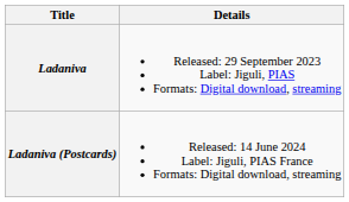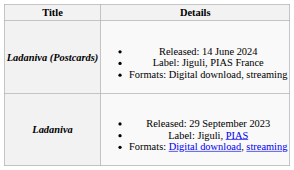rows swapped: Ladaniva <-> Ladaniva (Postcards)
